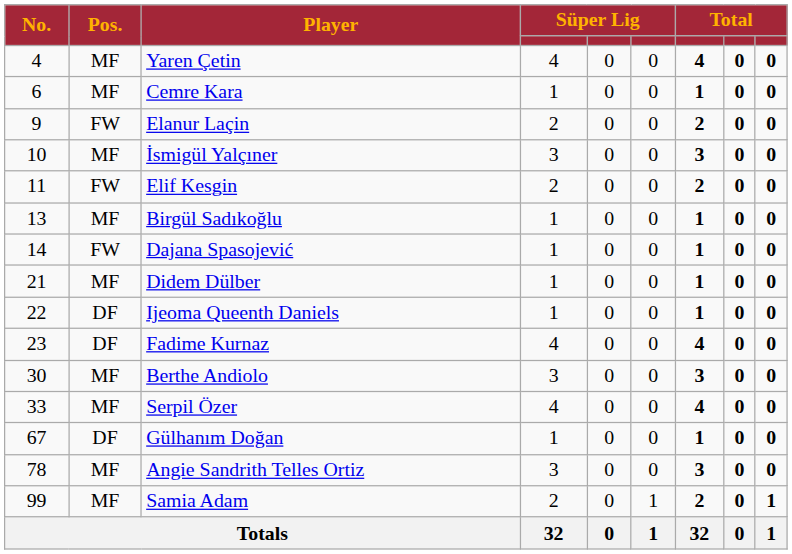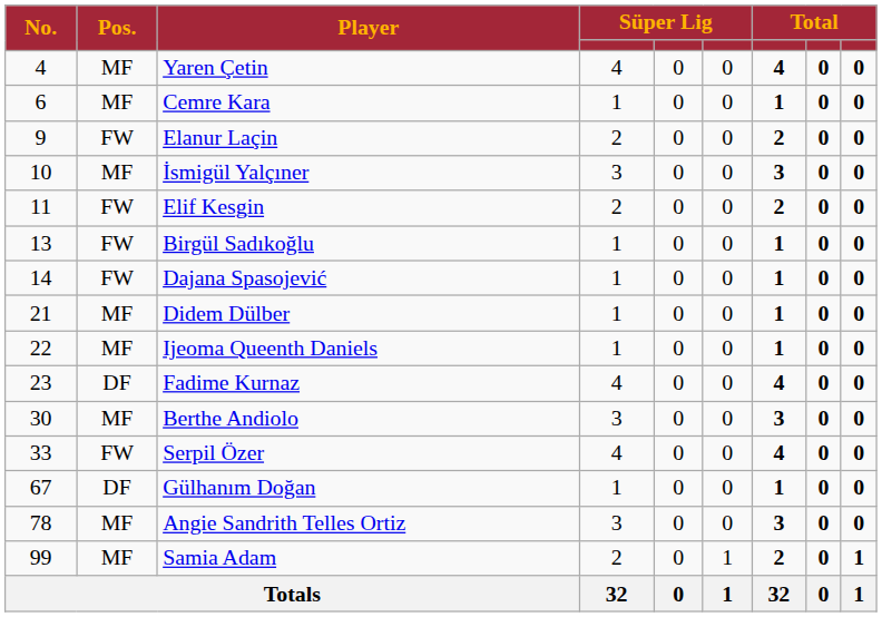Birgül Sadıkoğlu | Pos.: MF -> FW
Ijeoma Queenth Daniels | Pos.: DF -> MF
Serpil Özer | Pos.: MF -> FW
